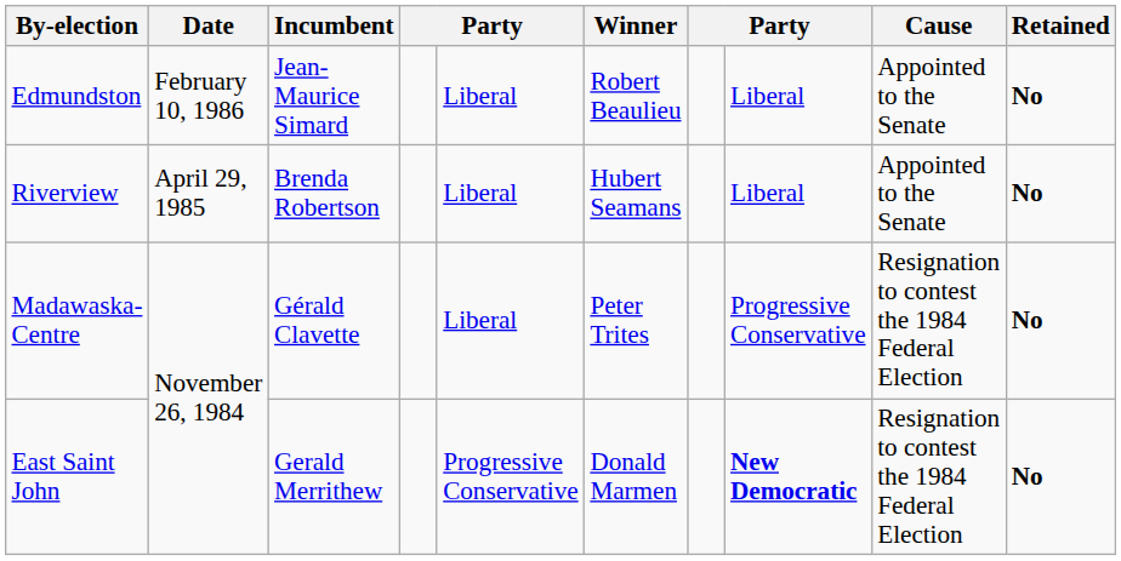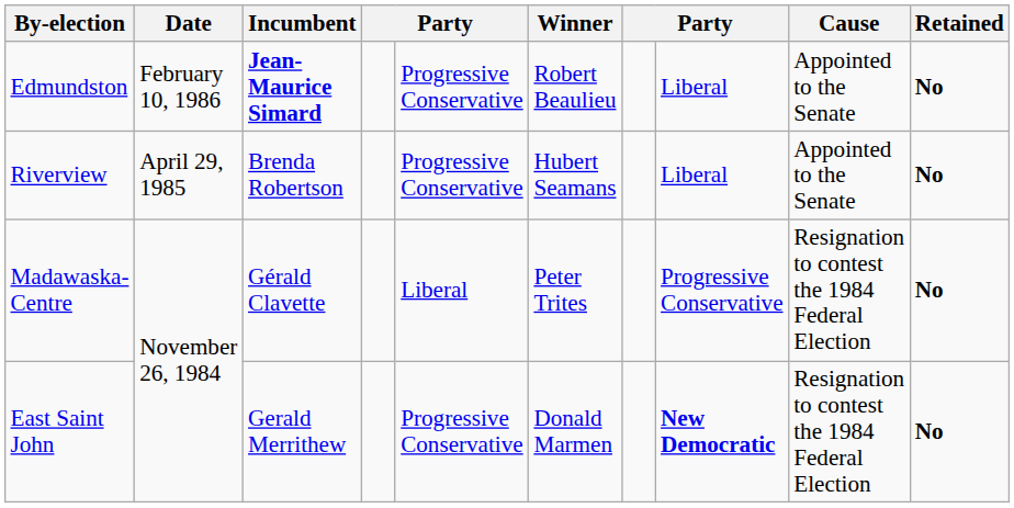Edmundston | Incumbent: normal -> bold
Edmundston | column 5: Liberal -> Progressive Conservative
Riverview | column 5: Liberal -> Progressive Conservative
